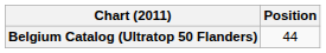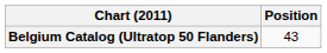Belgium Catalog (Ultratop 50 Flanders) | Position: 44 -> 43
